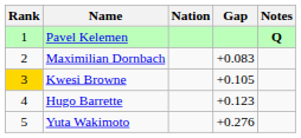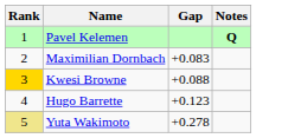- column: Nation
Kwesi Browne | Gap: +0.105 -> +0.088
Yuta Wakimoto | Rank: no background -> khaki background
Yuta Wakimoto | Gap: +0.276 -> +0.278
